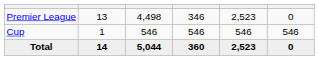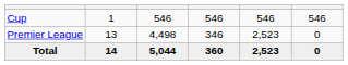rows swapped: Premier League <-> Cup
